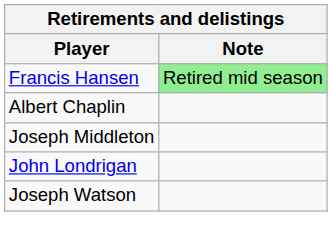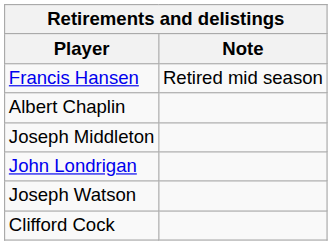Francis Hansen | Note: lightgreen background -> no background
+ row: Clifford Cock
